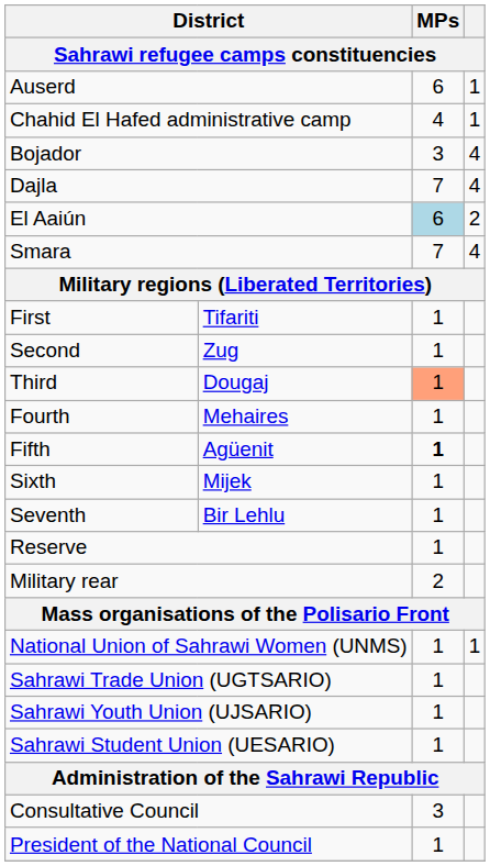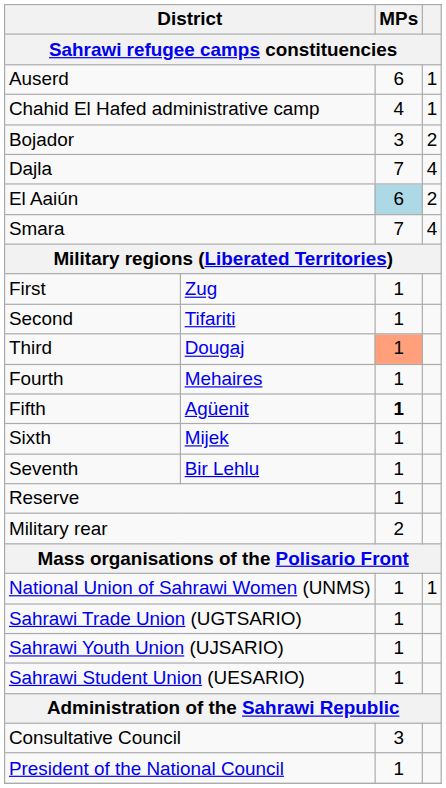Bojador | column 4: 4 -> 2
First | column 2: Tifariti -> Zug
Second | column 2: Zug -> Tifariti
